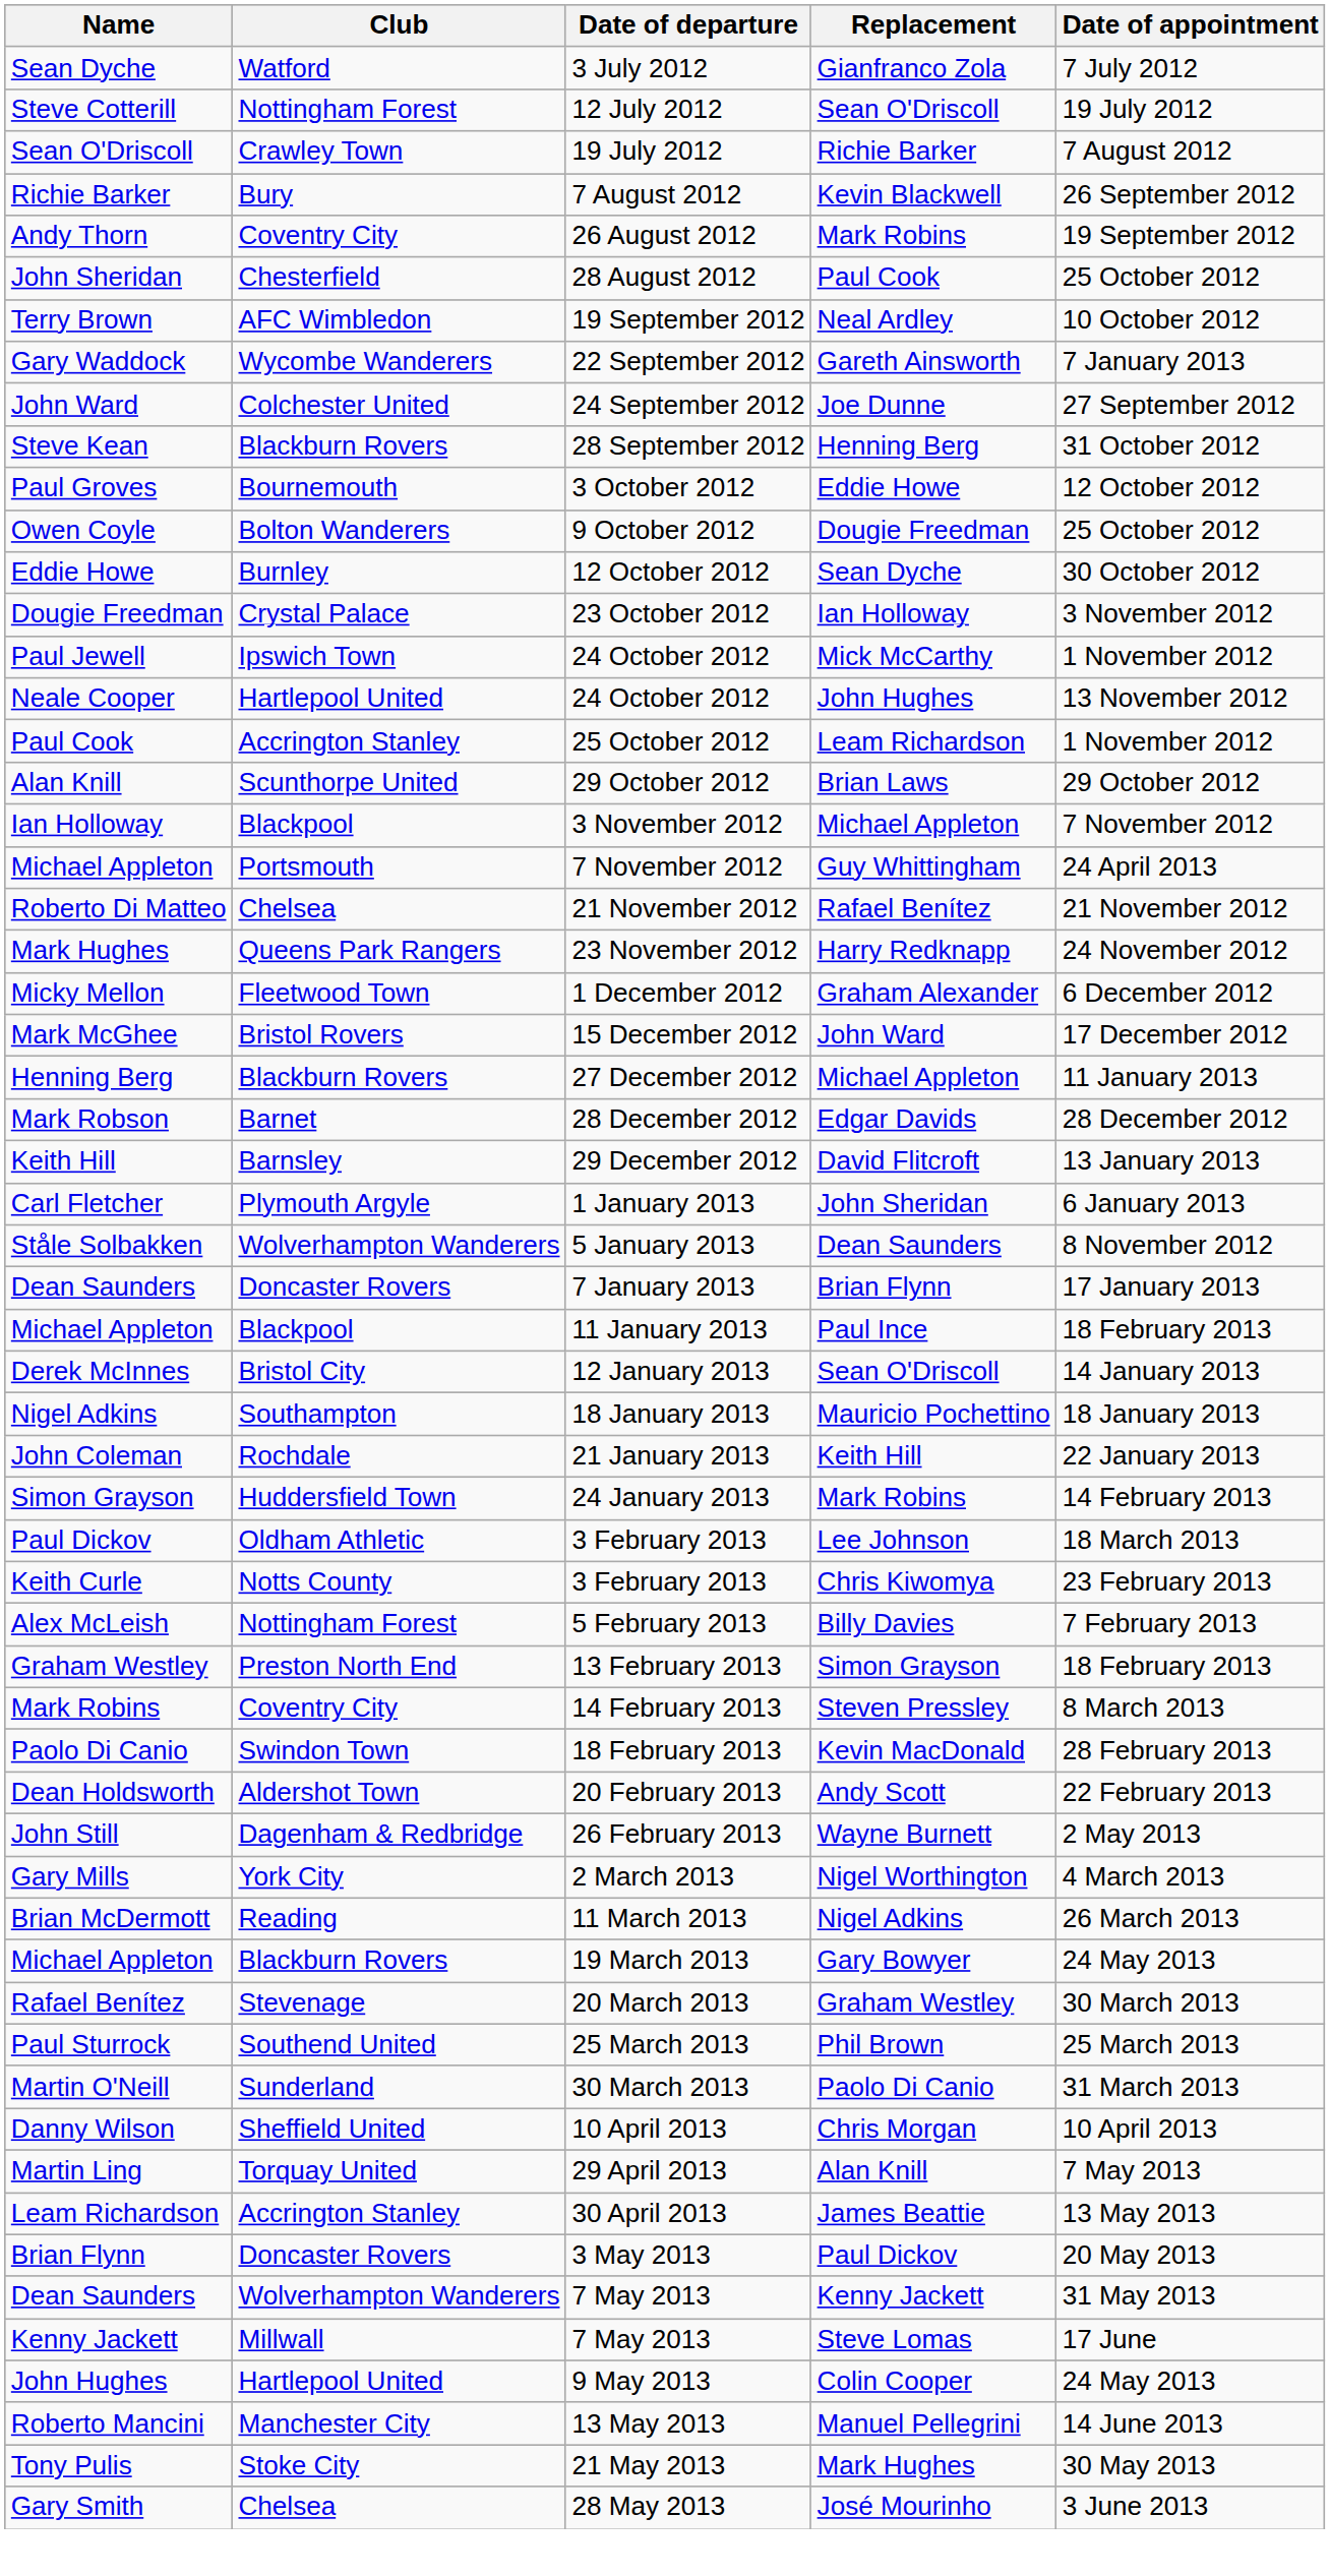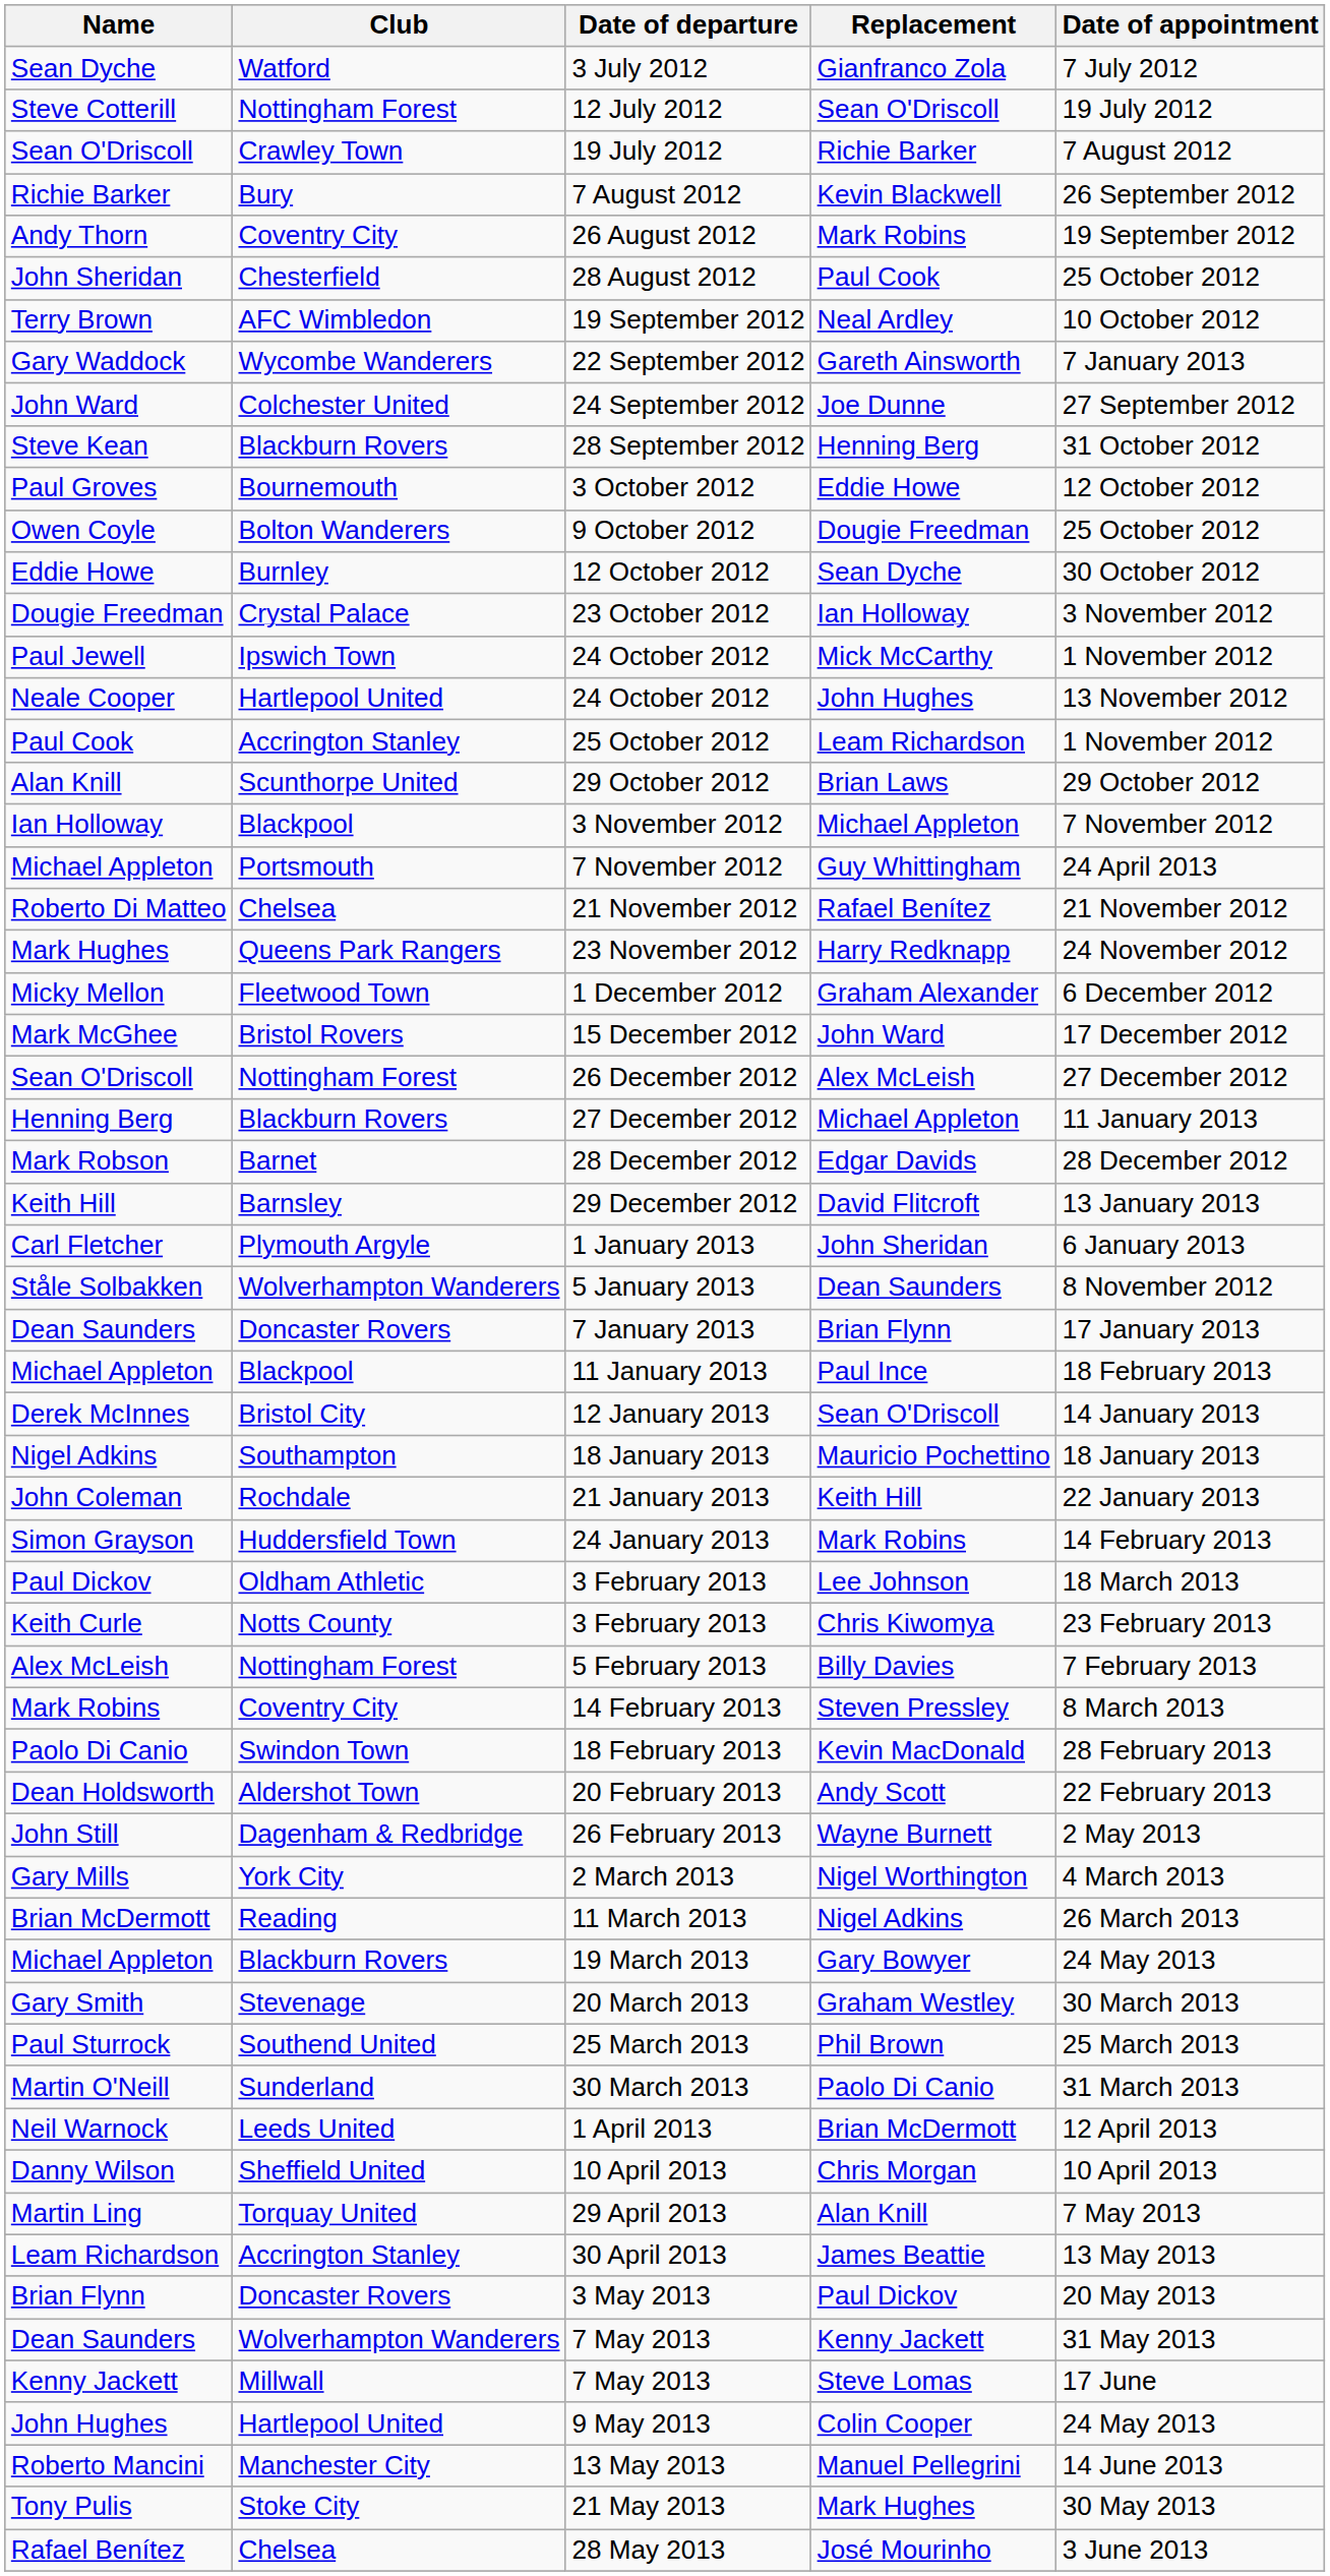+ row: Sean O'Driscoll | Nottingham Forest | 26 December 2012 | Alex McLeish | 27 December 2012
- row: Graham Westley | Preston North End | 13 February 2013 | Simon Grayson | 18 February 2013
20 March 2013 | Name: Rafael Benítez -> Gary Smith
+ row: Neil Warnock | Leeds United | 1 April 2013 | Brian McDermott | 12 April 2013
28 May 2013 | Name: Gary Smith -> Rafael Benítez
